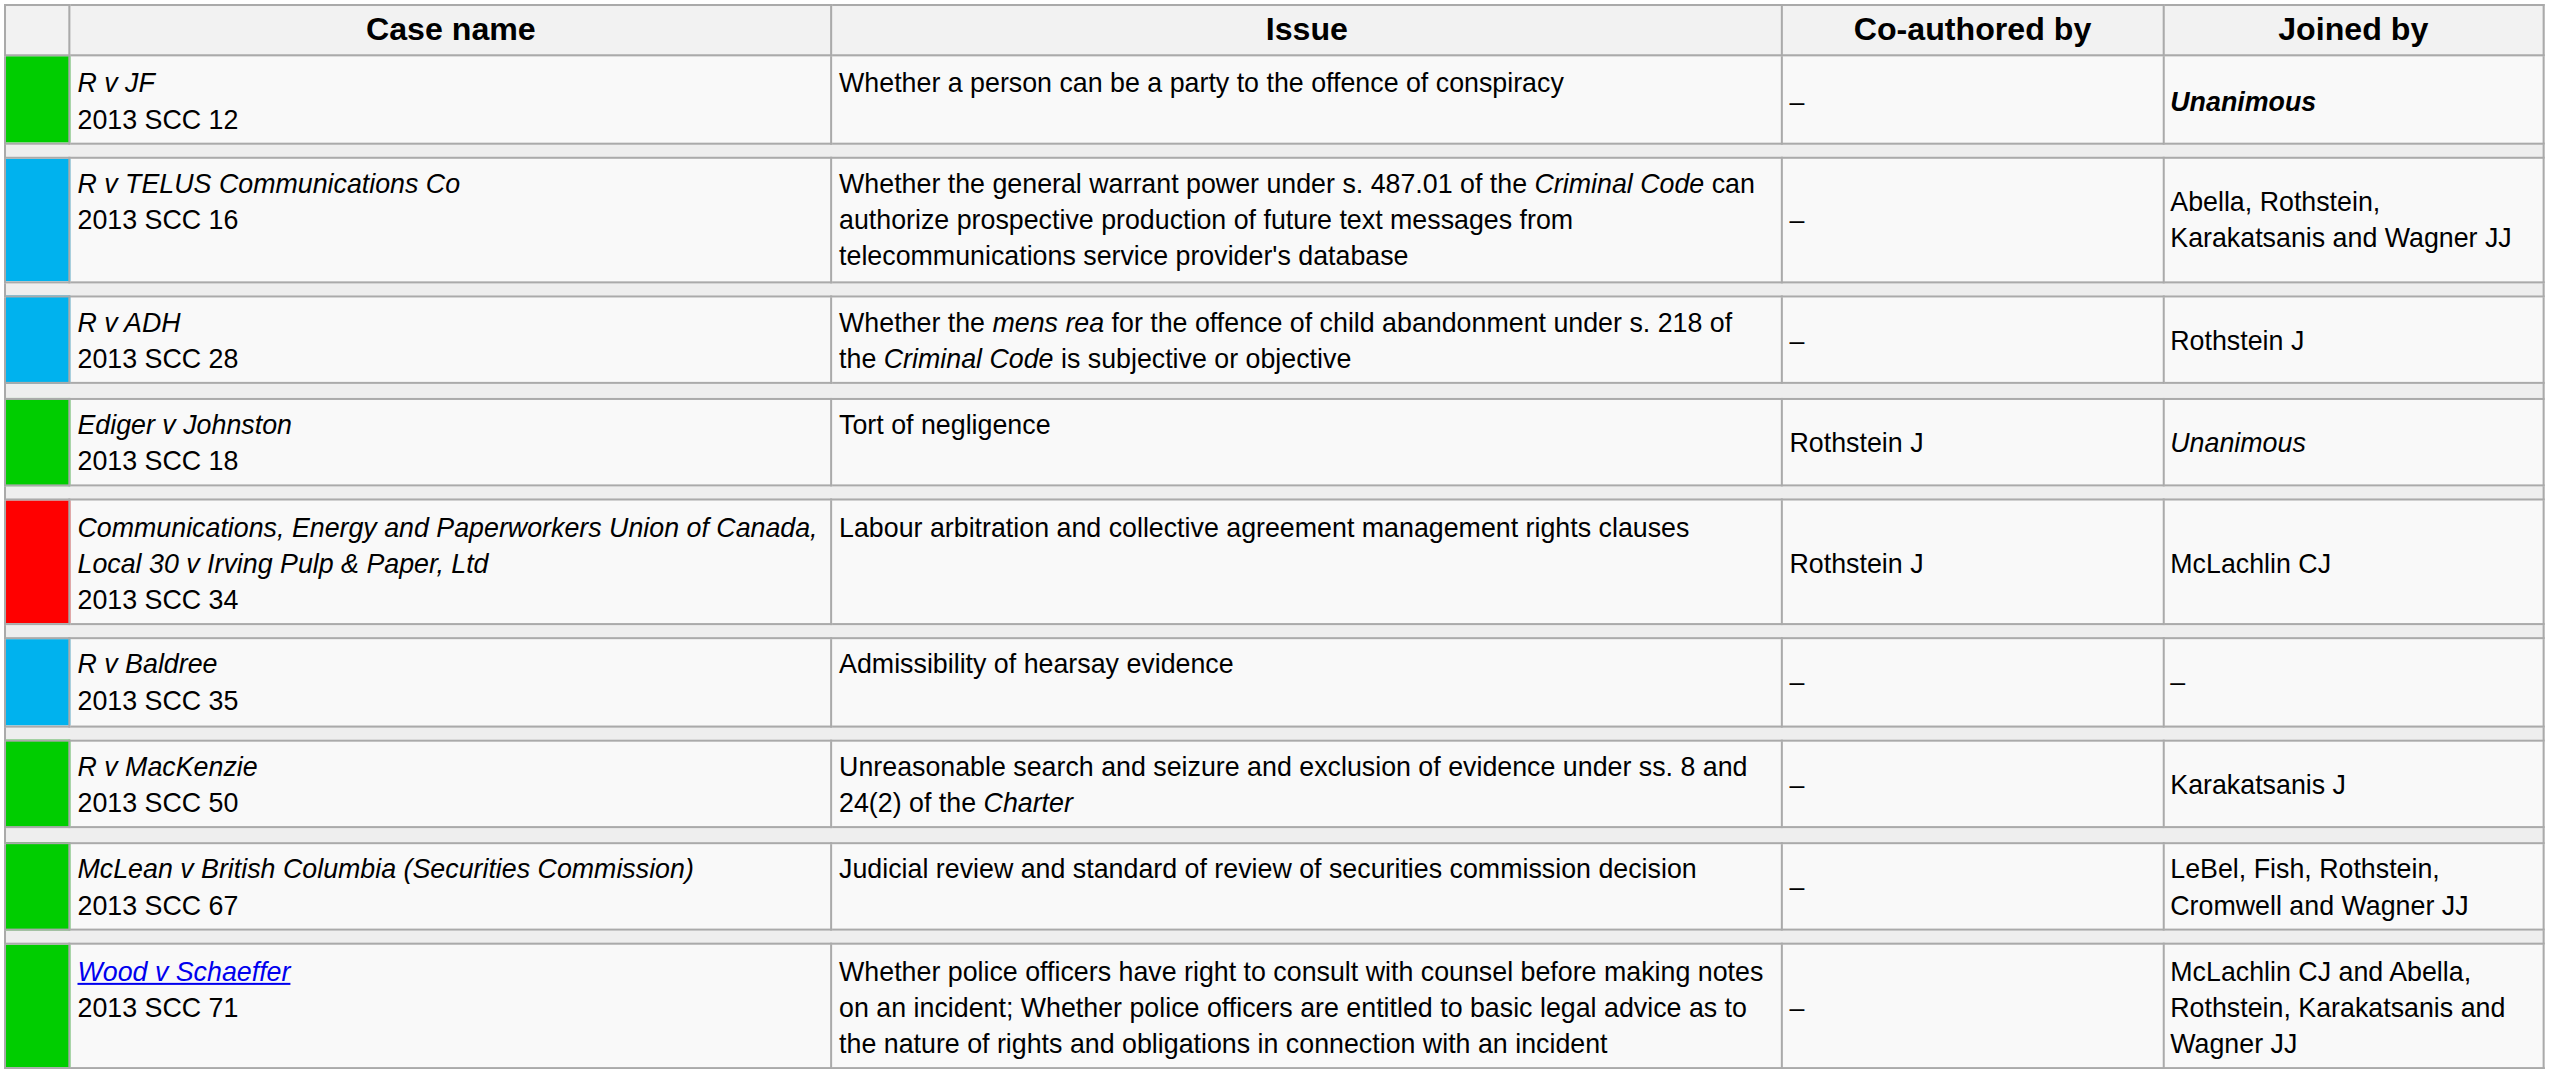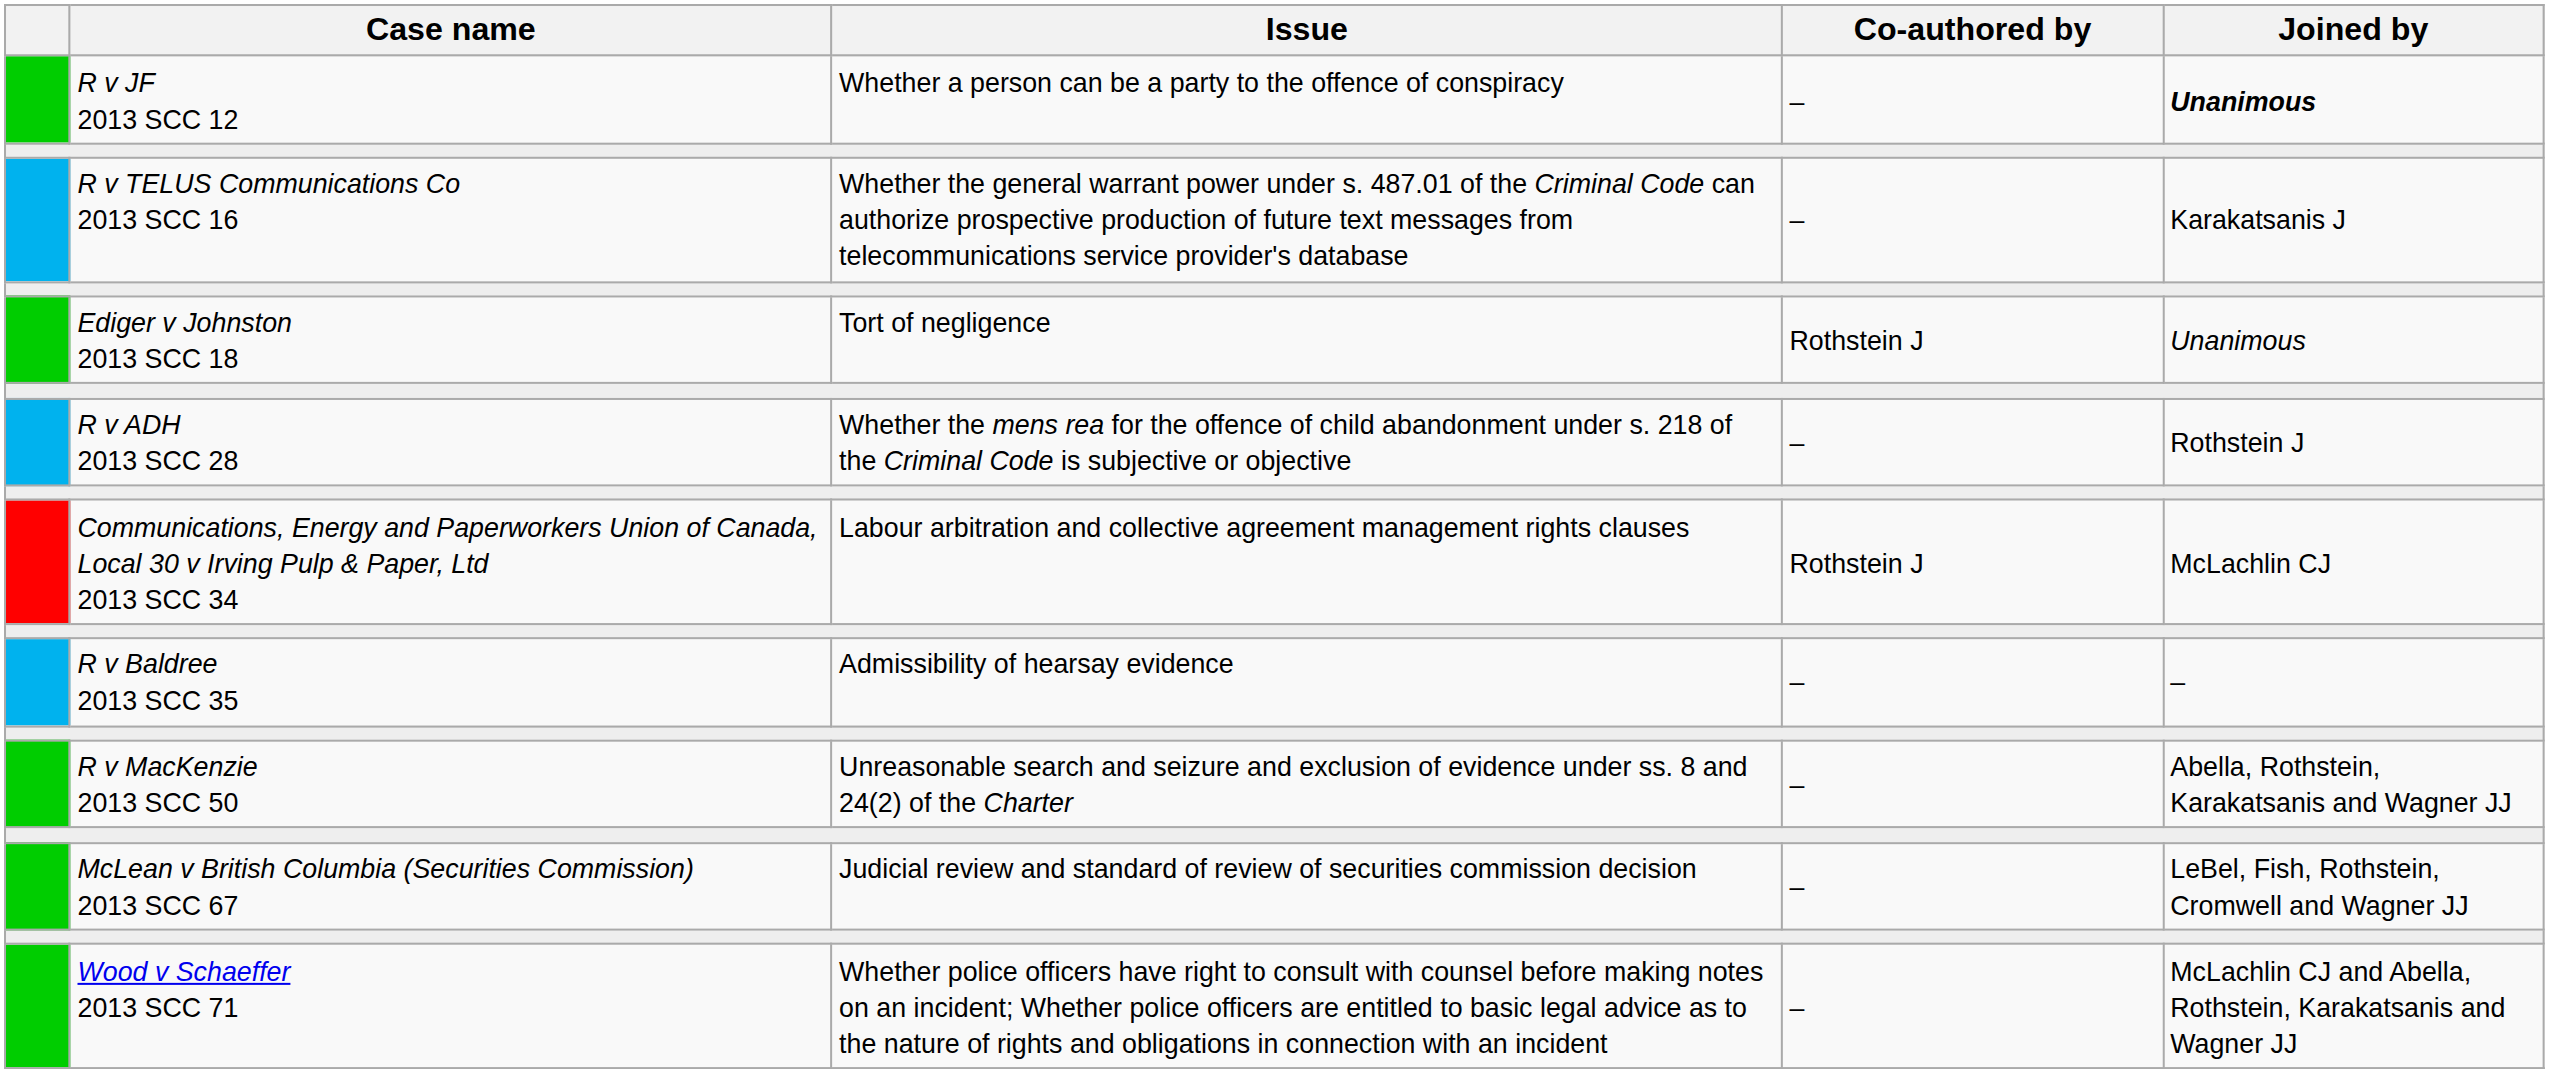R v TELUS Communications Co 2013 SCC 16 | Joined by: Abella, Rothstein, Karakatsanis and Wagner JJ -> Karakatsanis J
rows swapped: Ediger v Johnston 2013 SCC 18 <-> R v ADH 2013 SCC 28
R v MacKenzie 2013 SCC 50 | Joined by: Karakatsanis J -> Abella, Rothstein, Karakatsanis and Wagner JJ
